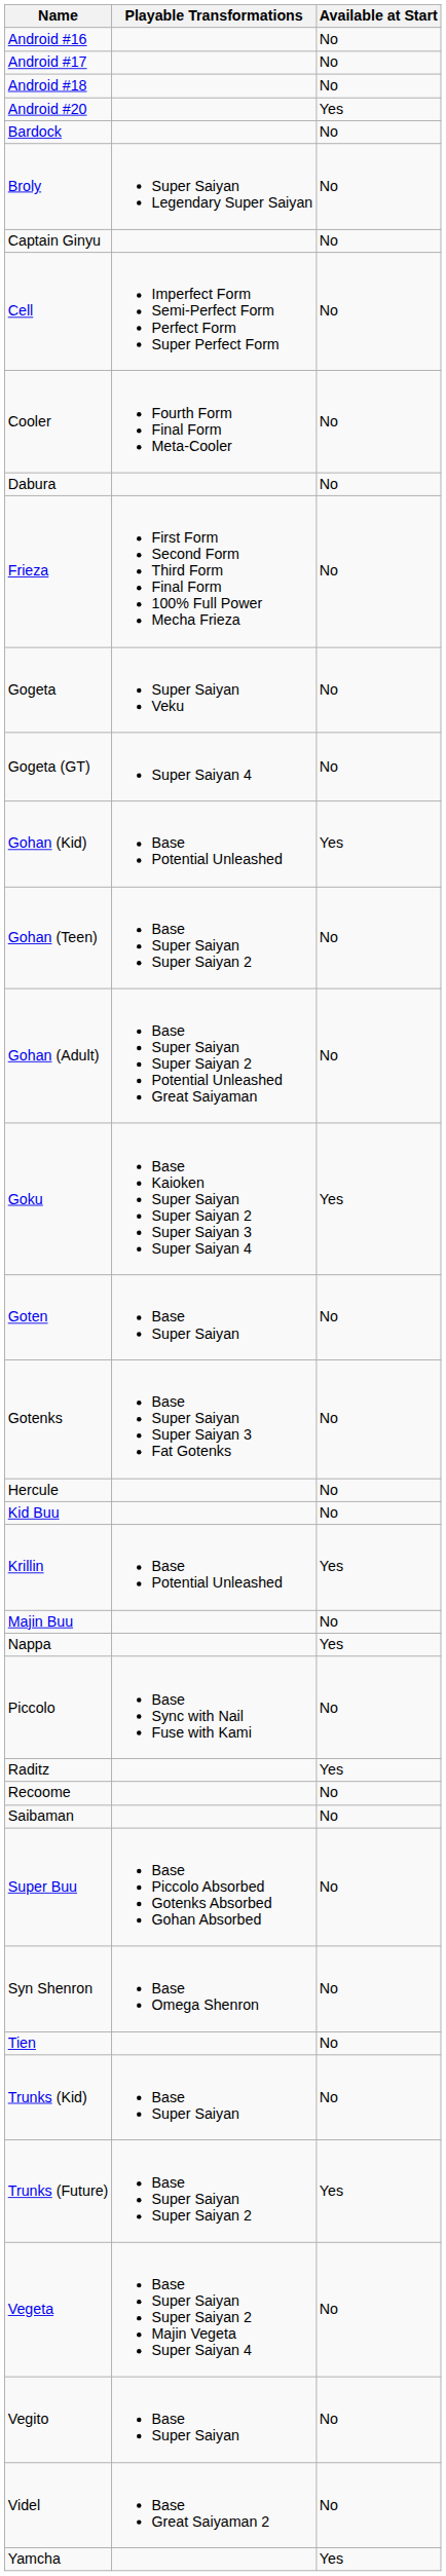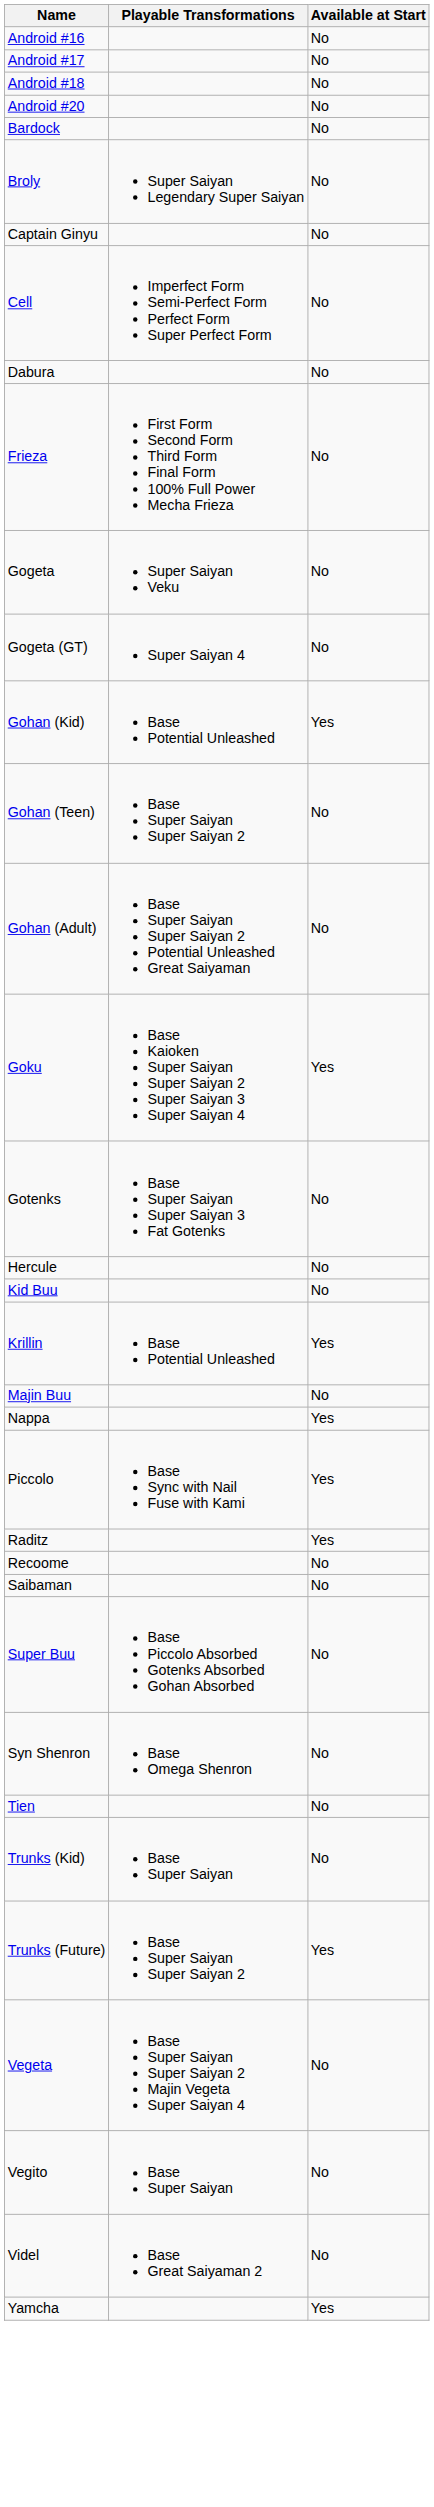Android #20 | Available at Start: Yes -> No
- row: Cooler | Fourth Form Final Form Meta-Cooler | No
- row: Goten | Base Super Saiyan | No
Piccolo | Available at Start: No -> Yes
